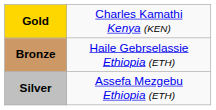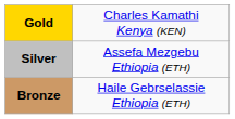rows swapped: Silver <-> Bronze
